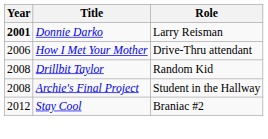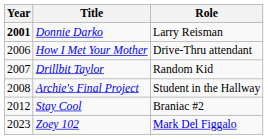Drillbit Taylor | Year: 2008 -> 2007
+ row: 2023 | Zoey 102 | Mark Del Figgalo
